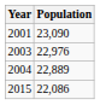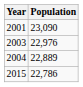2015 | Population: 22,086 -> 22,786
